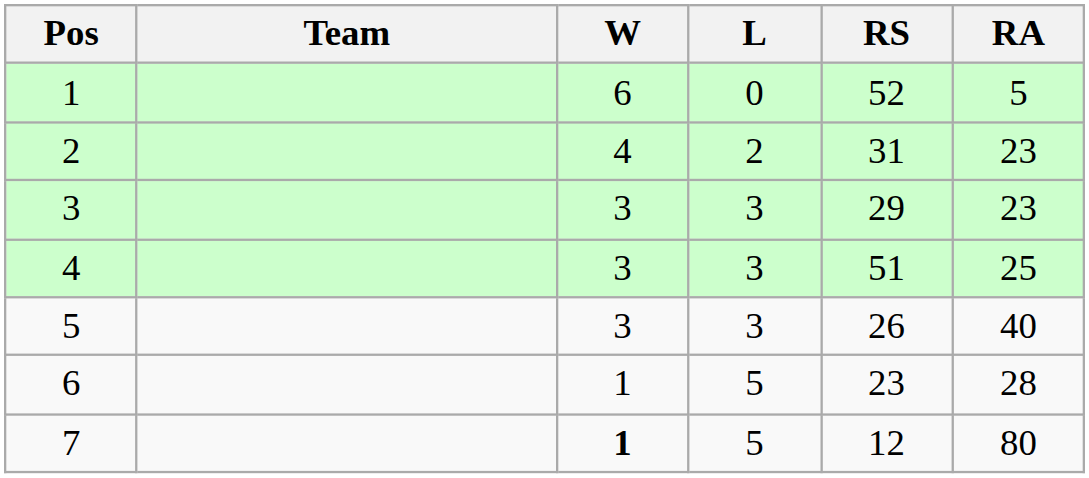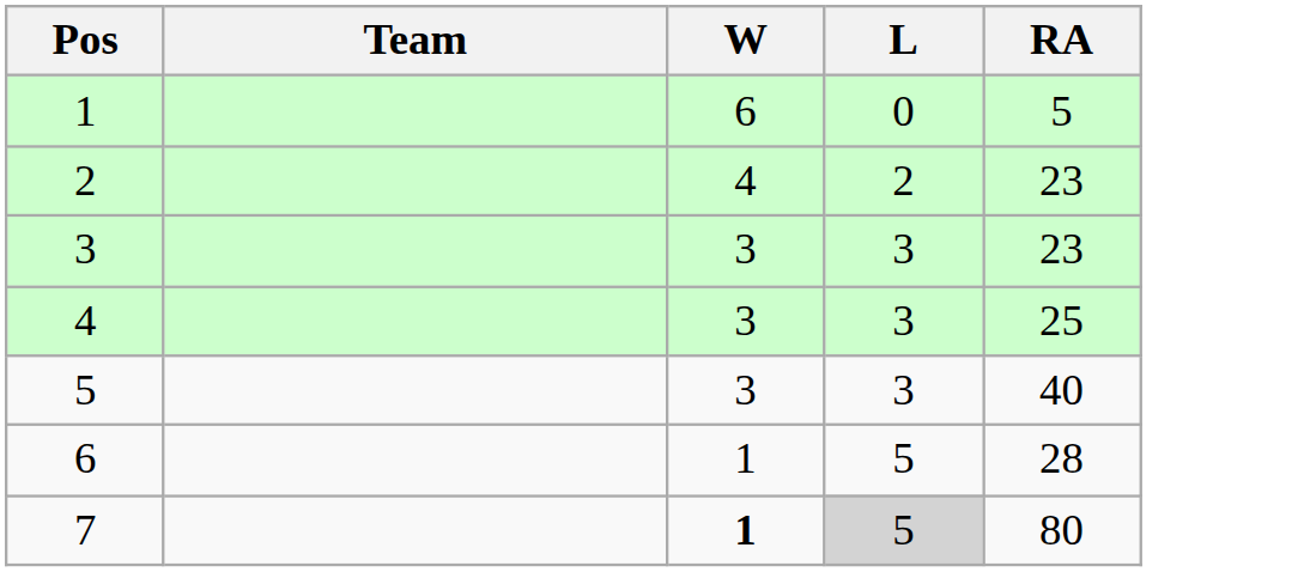- column: RS | 52 | 31 | 29 | 51 | 26 | 23 | 12
7 | L: no background -> lightgrey background
